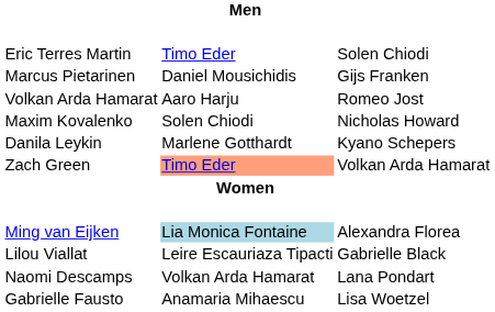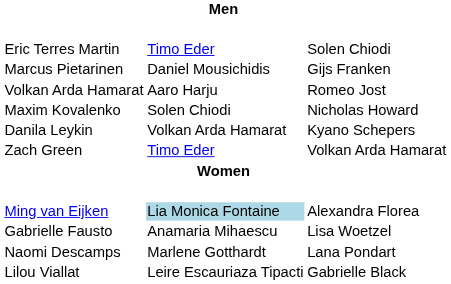Danila Leykin | column 3: Marlene Gotthardt -> Volkan Arda Hamarat
Zach Green | column 3: lightsalmon background -> no background
rows swapped: Lilou Viallat <-> Gabrielle Fausto
Naomi Descamps | column 3: Volkan Arda Hamarat -> Marlene Gotthardt
